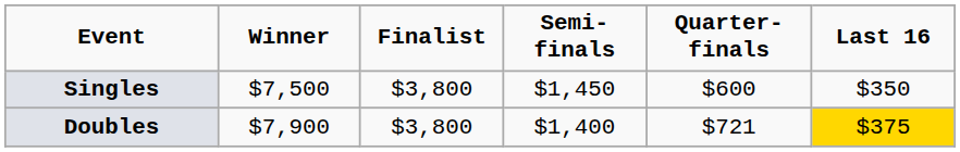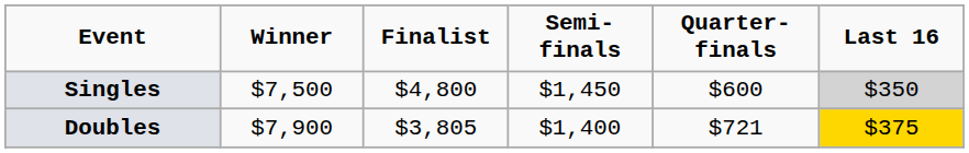Singles | Finalist: $3,800 -> $4,800
Singles | Last 16: no background -> lightgrey background
Doubles | Finalist: $3,800 -> $3,805
